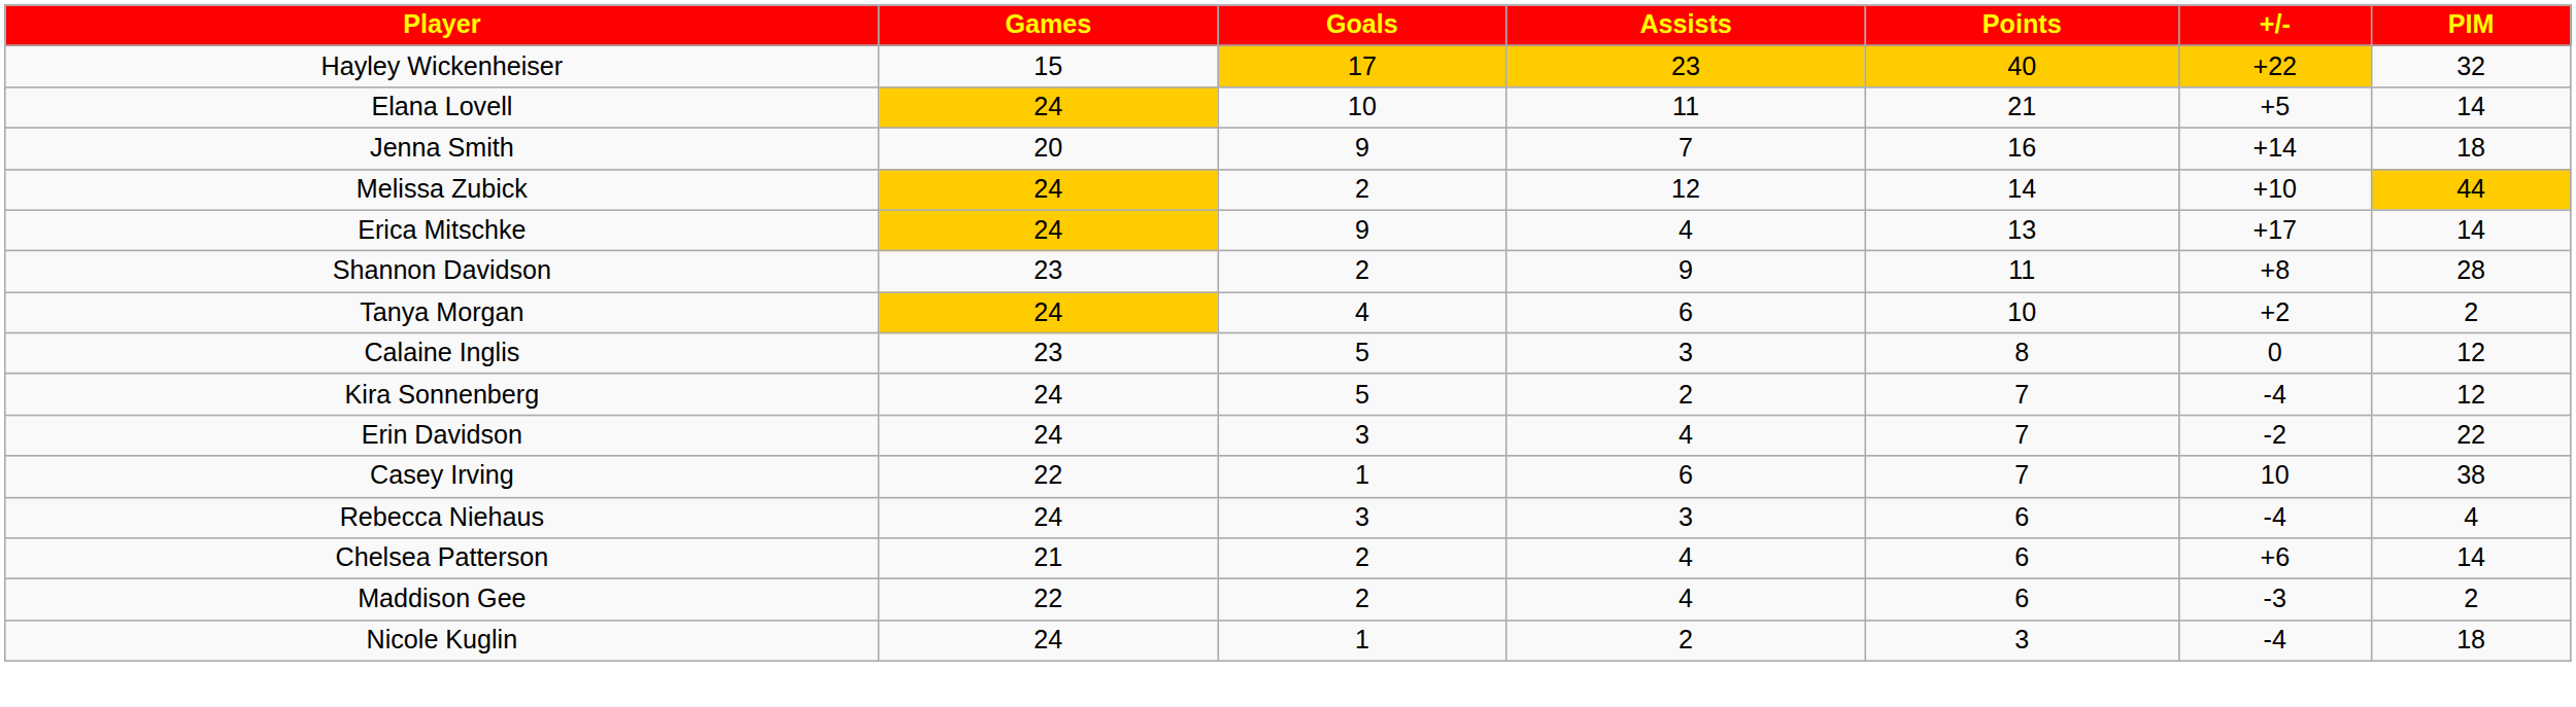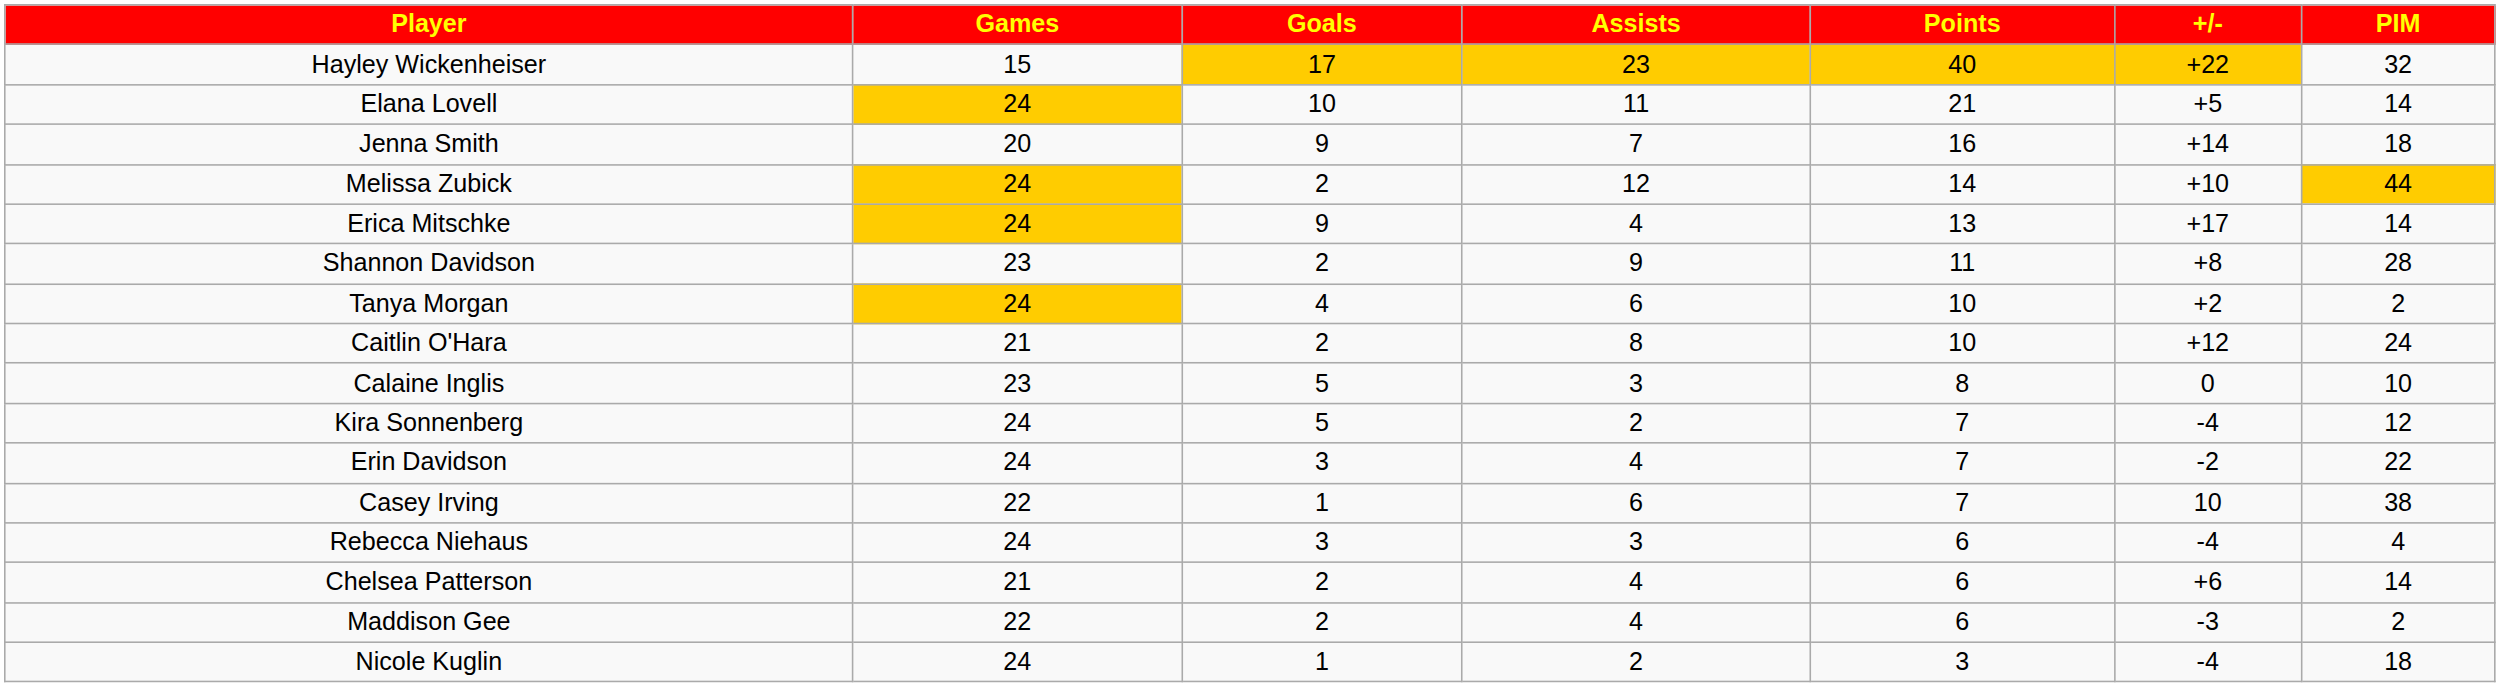+ row: Caitlin O'Hara | 21 | 2 | 8 | 10 | +12 | 24
Calaine Inglis | PIM: 12 -> 10
